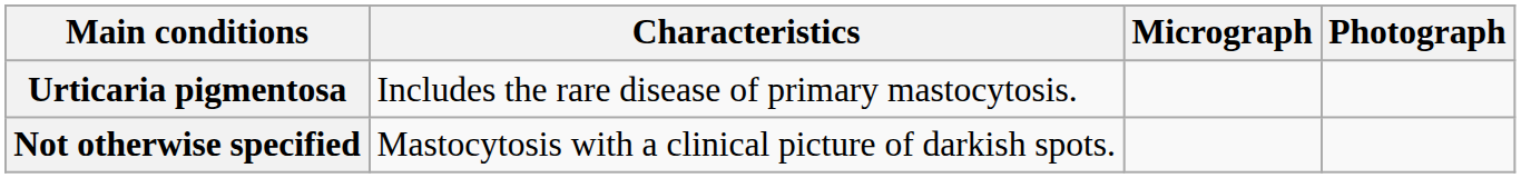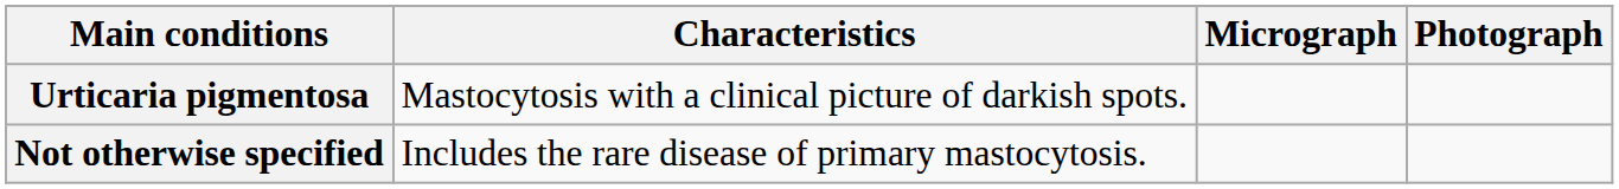Urticaria pigmentosa | Characteristics: Includes the rare disease of primary mastocytosis. -> Mastocytosis with a clinical picture of darkish spots.
Not otherwise specified | Characteristics: Mastocytosis with a clinical picture of darkish spots. -> Includes the rare disease of primary mastocytosis.
